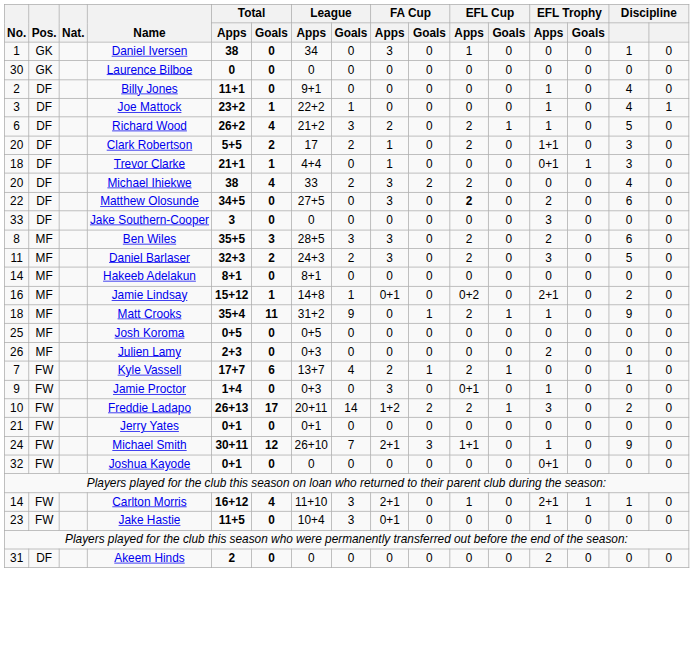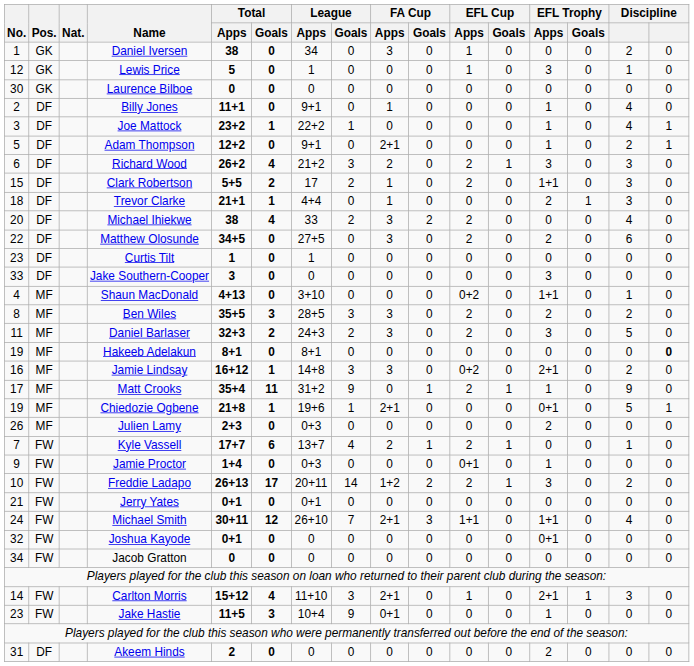Daniel Iversen | column 15: 1 -> 2
+ row: 12 | GK | Lewis Price | 5 | 0 | 1 | 0 | 0 | 0 | 1 | 0 | 3 | 0 | 1 | 0
Billy Jones | FA Cup / Apps: 0 -> 1
+ row: 5 | DF | Adam Thompson | 12+2 | 0 | 9+1 | 0 | 2+1 | 0 | 0 | 0 | 1 | 0 | 2 | 1
Richard Wood | EFL Trophy / Apps: 1 -> 3
Richard Wood | column 15: 5 -> 3
Clark Robertson | No.: 20 -> 15
Trevor Clarke | EFL Trophy / Apps: 0+1 -> 2
Matthew Olosunde | EFL Cup / Apps: bold -> normal
+ row: 23 | DF | Curtis Tilt | 1 | 0 | 1 | 0 | 0 | 0 | 0 | 0 | 0 | 0 | 0 | 0
+ row: 4 | MF | Shaun MacDonald | 4+13 | 0 | 3+10 | 0 | 0 | 0 | 0+2 | 0 | 1+1 | 0 | 1 | 0
Ben Wiles | column 15: 6 -> 2
Hakeeb Adelakun | No.: 14 -> 19
Hakeeb Adelakun | column 16: normal -> bold
Jamie Lindsay | Total / Apps: 15+12 -> 16+12
Jamie Lindsay | League / Goals: 1 -> 3
Jamie Lindsay | FA Cup / Apps: 0+1 -> 3
Matt Crooks | No.: 18 -> 17
+ row: 19 | MF | Chiedozie Ogbene | 21+8 | 1 | 19+6 | 1 | 2+1 | 0 | 0 | 0 | 0+1 | 0 | 5 | 1
- row: 25 | MF | Josh Koroma | 0+5 | 0 | 0+5 | 0 | 0 | 0 | 0 | 0 | 0 | 0 | 0 | 0
Jamie Proctor | FA Cup / Apps: 3 -> 0
Michael Smith | EFL Trophy / Apps: 1 -> 1+1
Michael Smith | column 15: 9 -> 4
+ row: 34 | FW | Jacob Gratton | 0 | 0 | 0 | 0 | 0 | 0 | 0 | 0 | 0 | 0 | 0 | 0
Carlton Morris | Total / Apps: 16+12 -> 15+12
Carlton Morris | column 15: 1 -> 3
Jake Hastie | Total / Goals: 0 -> 3
Jake Hastie | League / Goals: 3 -> 9
